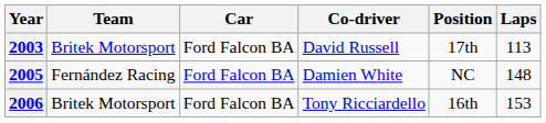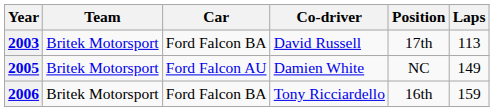2005 | Team: Fernández Racing -> Britek Motorsport
2005 | Car: Ford Falcon BA -> Ford Falcon AU
2005 | Laps: 148 -> 149
2006 | Laps: 153 -> 159
